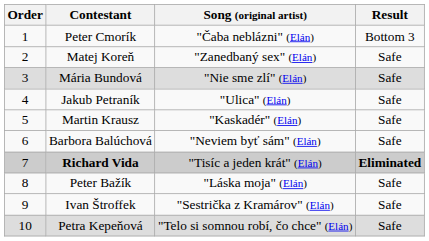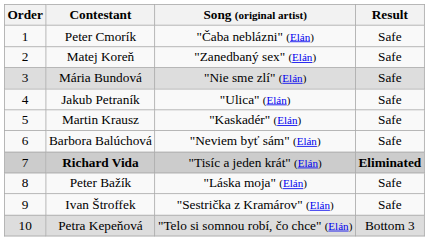Peter Cmorík | Result: Bottom 3 -> Safe
Petra Kepeňová | Result: Safe -> Bottom 3
